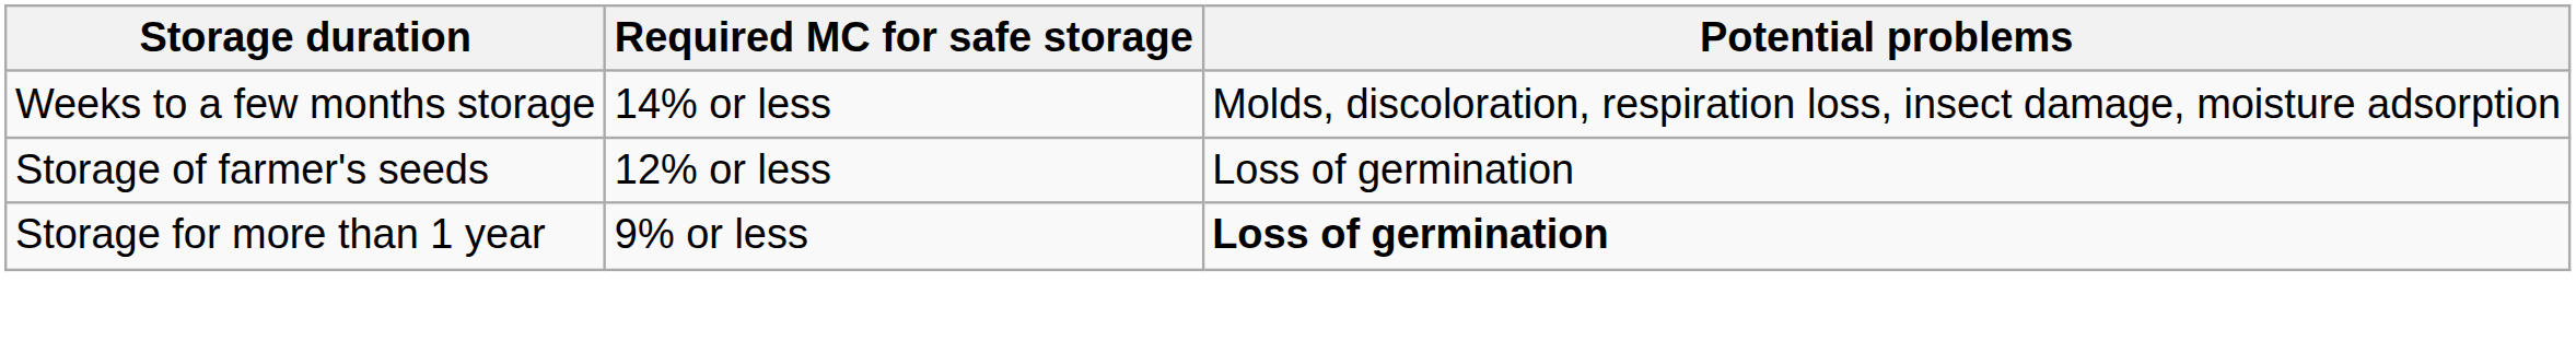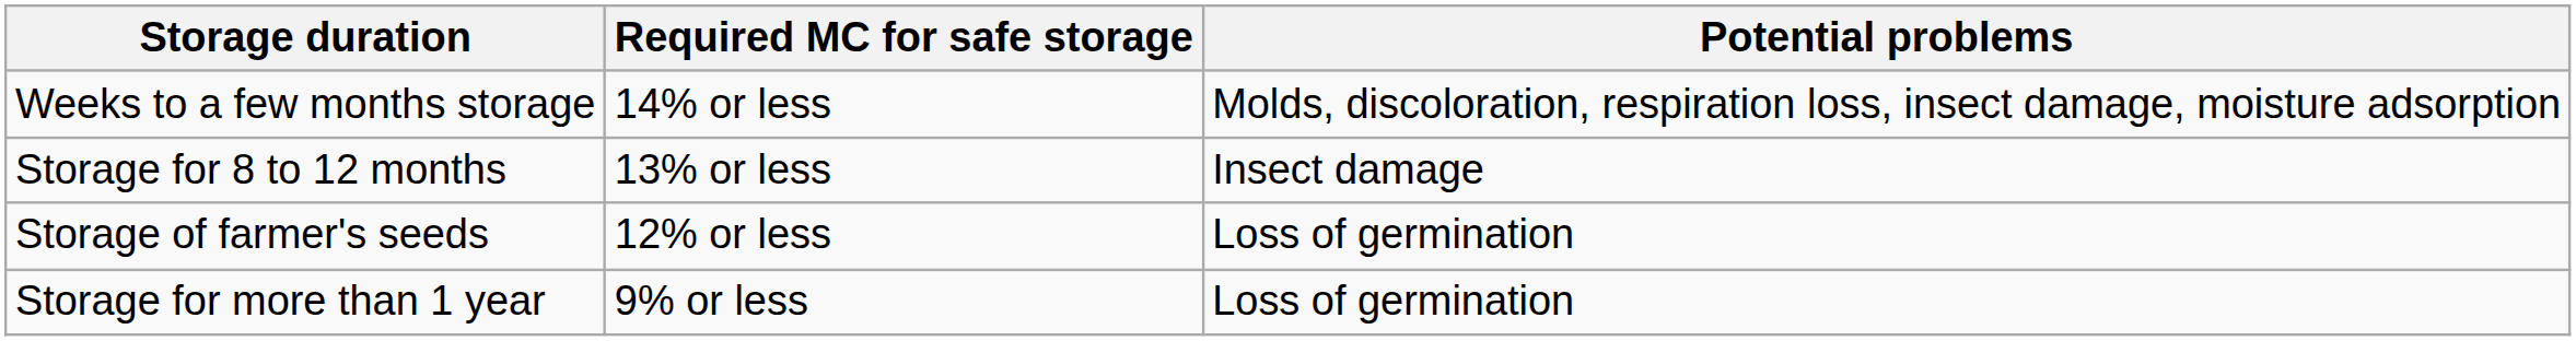+ row: Storage for 8 to 12 months | 13% or less | Insect damage
Storage for more than 1 year | Potential problems: bold -> normal
